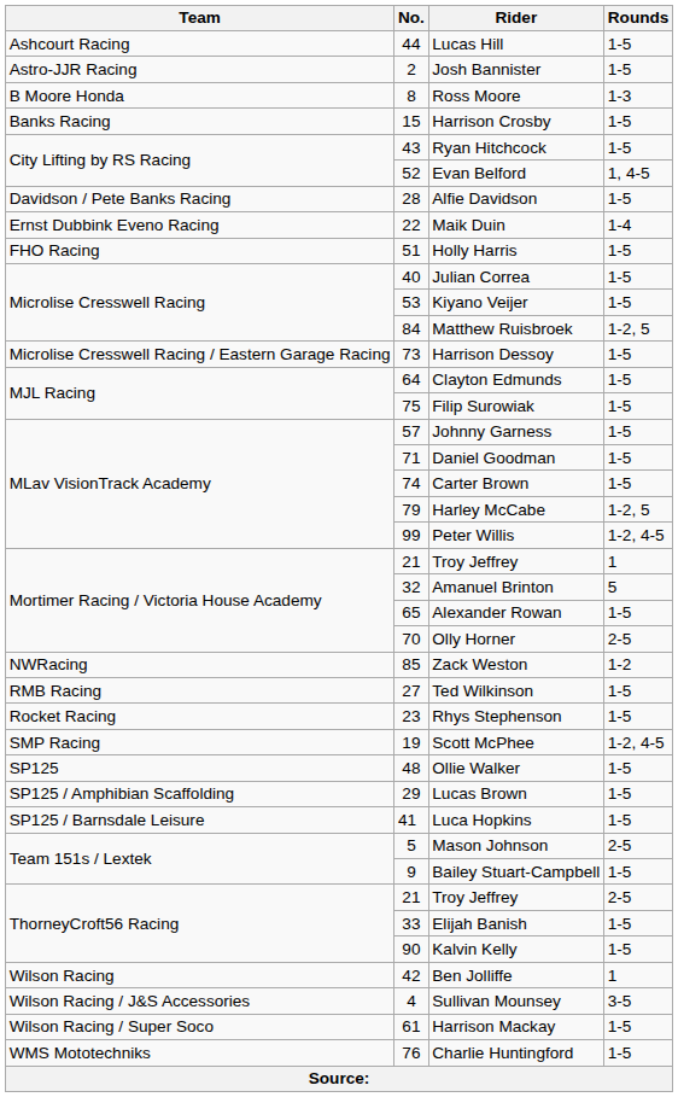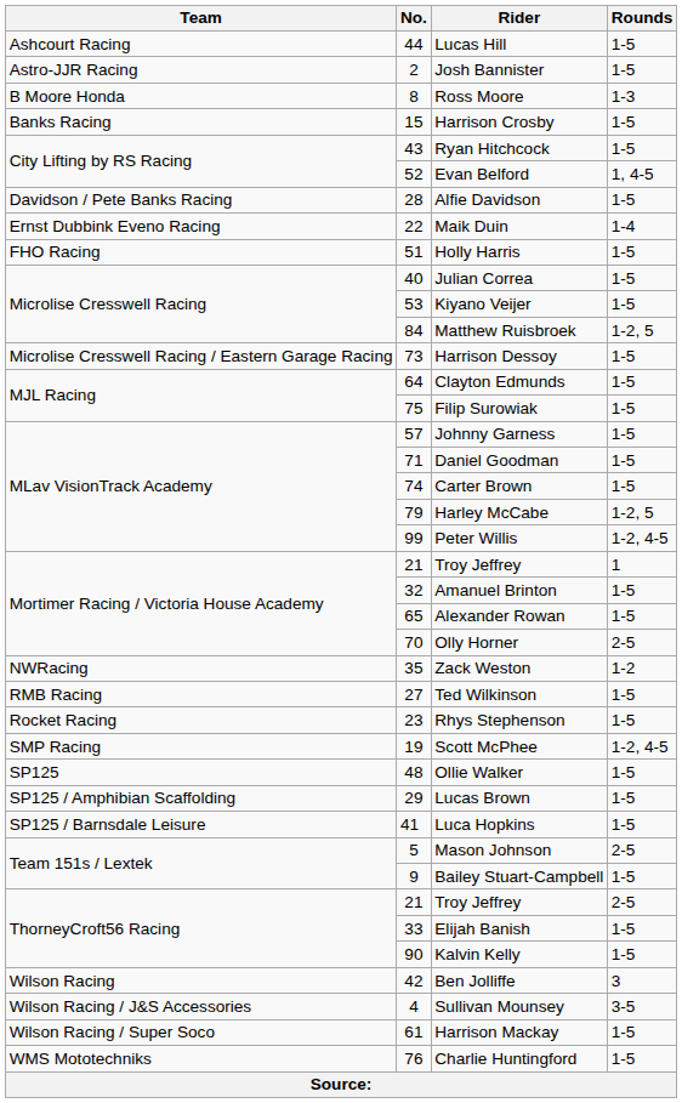Amanuel Brinton | Rounds: 5 -> 1-5
Zack Weston | No.: 85 -> 35
Ben Jolliffe | Rounds: 1 -> 3
